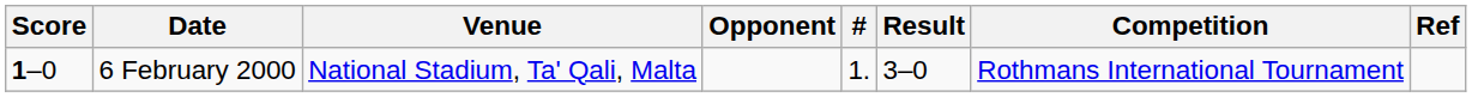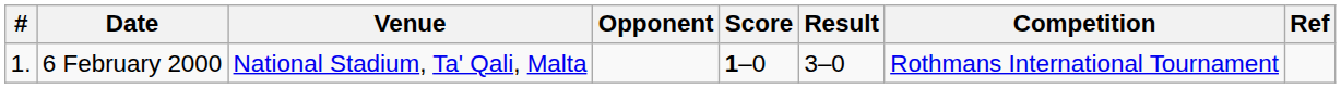columns swapped: # <-> Score
